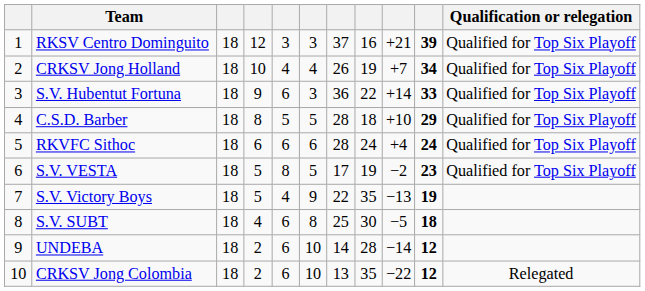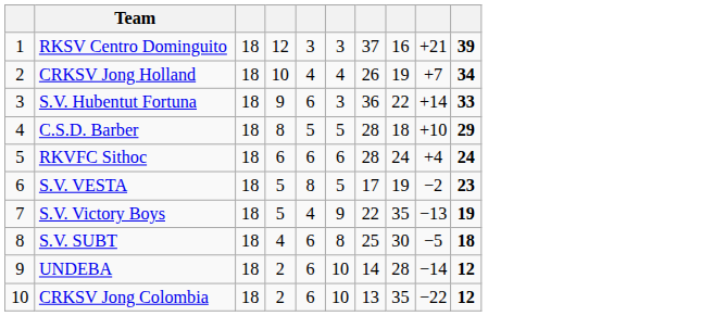- column: Qualification or relegation | Qualified for Top Six Playoff | Qualified for Top Six Playoff | Qualified for Top Six Playoff | Qualified for Top Six Playoff | Qualified for Top Six Playoff | Qualified for Top Six Playoff | Relegated
